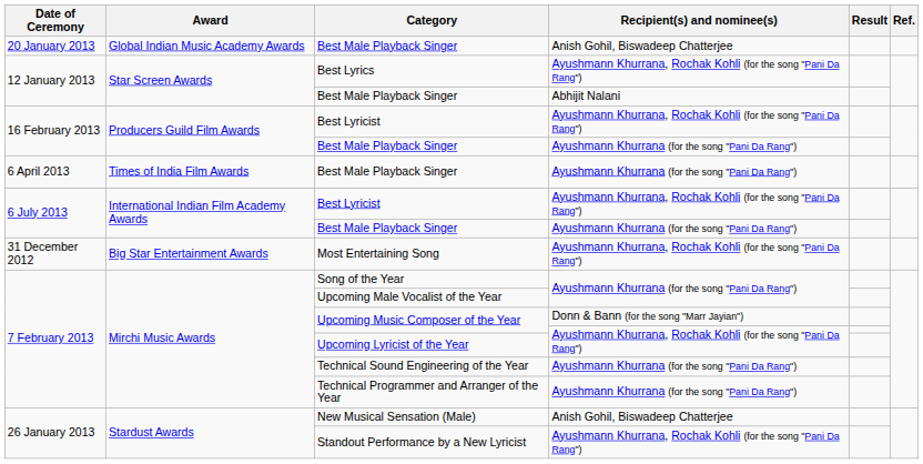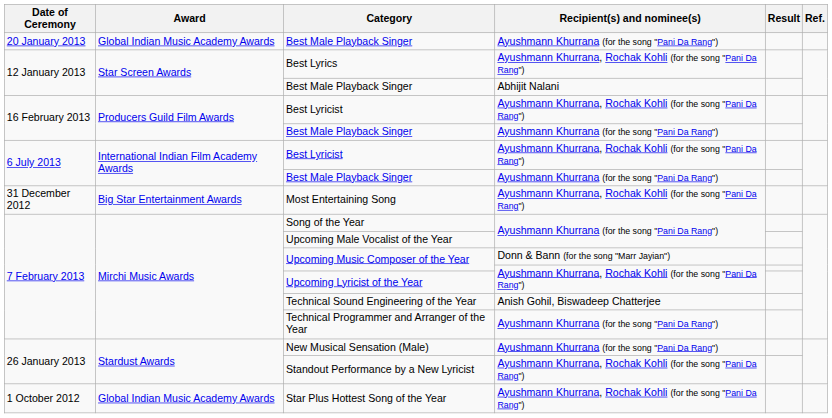20 January 2013 / Best Male Playback Singer | Recipient(s) and nominee(s): Anish Gohil, Biswadeep Chatterjee -> Ayushmann Khurrana (for the song "Pani Da Rang")
- row: 6 April 2013 | Times of India Film Awards | Best Male Playback Singer | Ayushmann Khurrana (for the song "Pani Da Rang")
Technical Sound Engineering of the Year | Recipient(s) and nominee(s): Ayushmann Khurrana (for the song "Pani Da Rang") -> Anish Gohil, Biswadeep Chatterjee
New Musical Sensation (Male) | Recipient(s) and nominee(s): Anish Gohil, Biswadeep Chatterjee -> Ayushmann Khurrana (for the song "Pani Da Rang")
+ row: 1 October 2012 | Global Indian Music Academy Awards | Star Plus Hottest Song of the Year | Ayushmann Khurrana, Rochak Kohli (for the song "Pani Da Rang")
